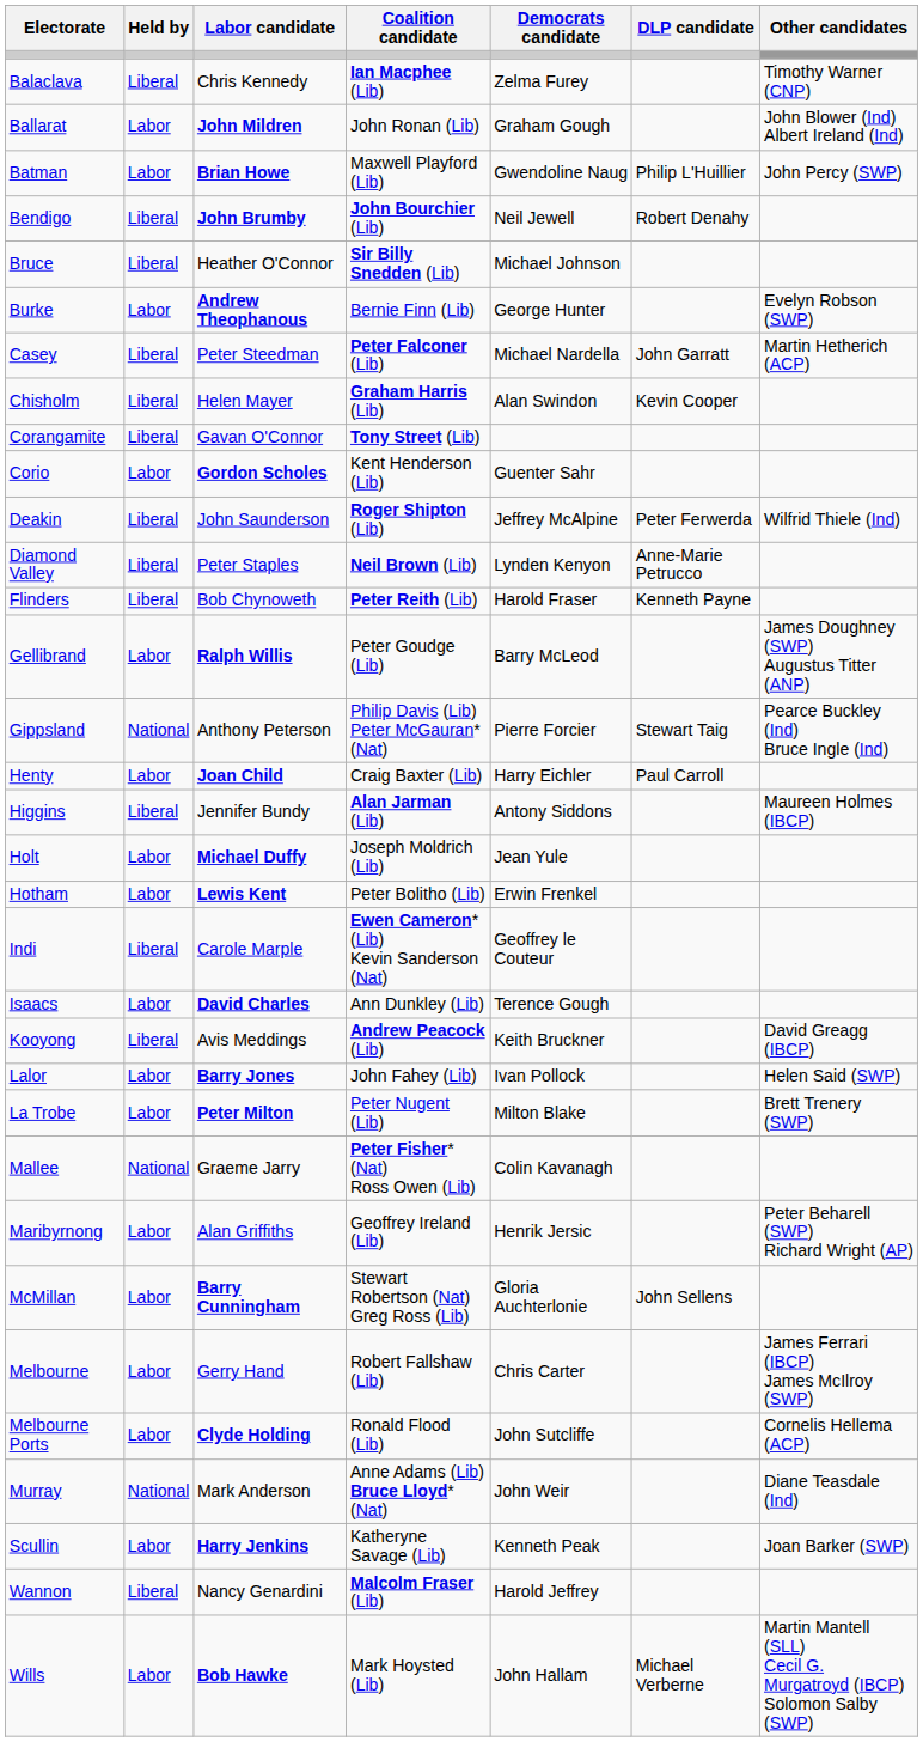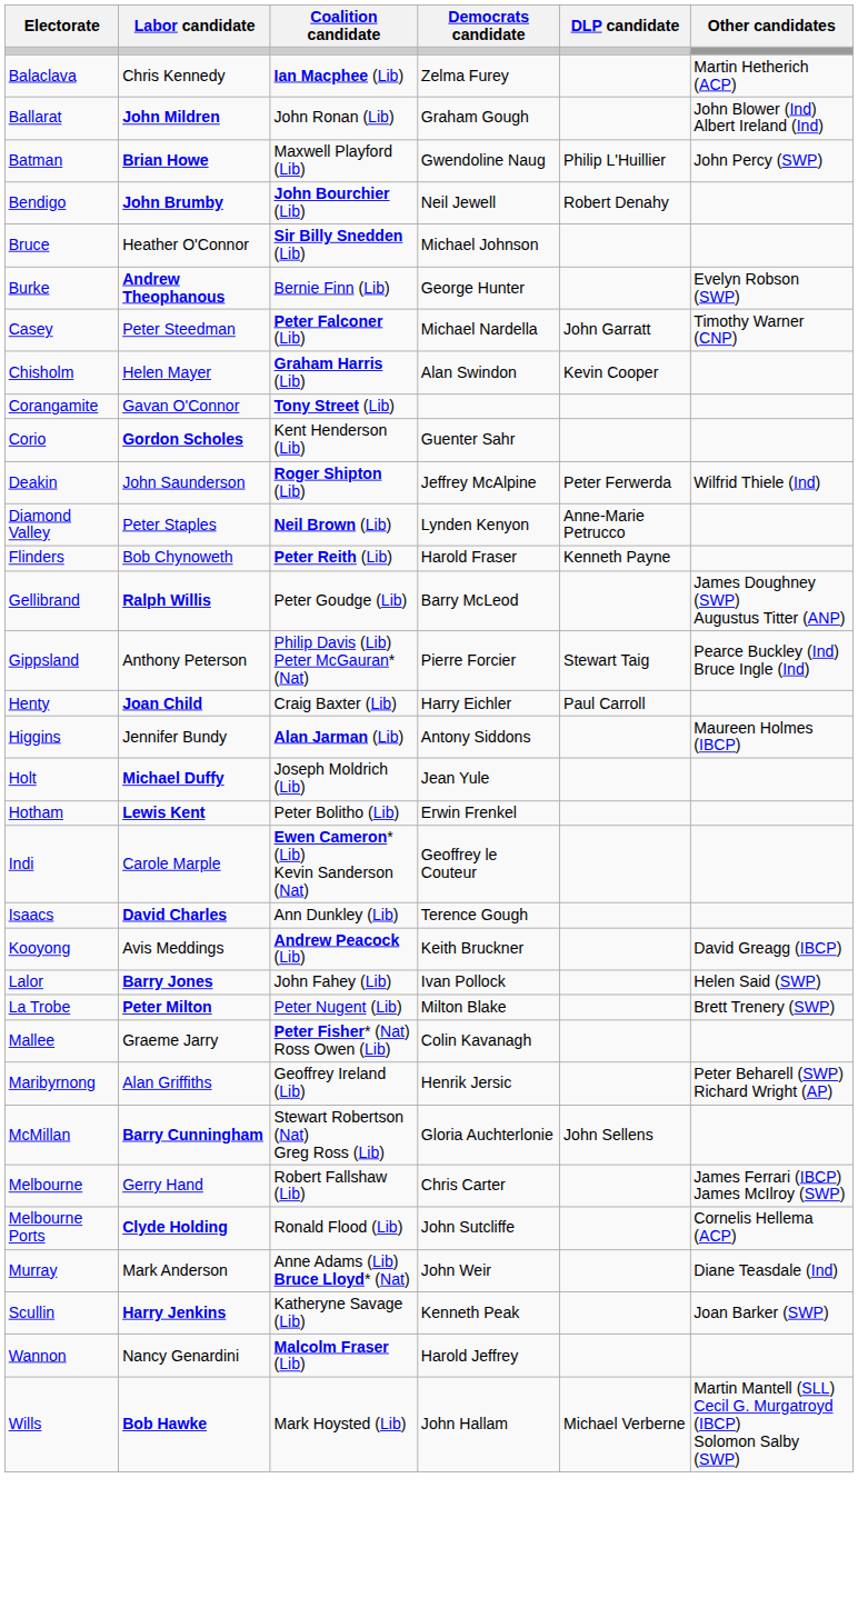- column: Held by | Liberal | Labor | Labor | Liberal | Liberal | Labor | Liberal | Liberal | Liberal | Labor | Liberal | Liberal | Liberal | Labor | National | Labor | Liberal | Labor | Labor | Liberal | Labor | Liberal | Labor | Labor | National | Labor | Labor | Labor | Labor | National | Labor | Liberal | Labor
Balaclava | Other candidates: Timothy Warner (CNP) -> Martin Hetherich (ACP)
Casey | Other candidates: Martin Hetherich (ACP) -> Timothy Warner (CNP)
